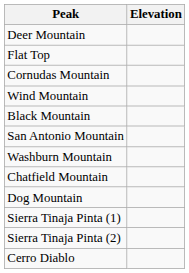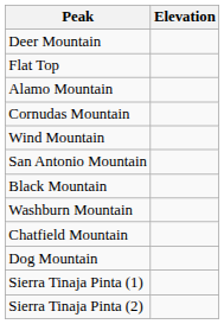+ row: Alamo Mountain
rows swapped: Black Mountain <-> San Antonio Mountain
- row: Cerro Diablo
